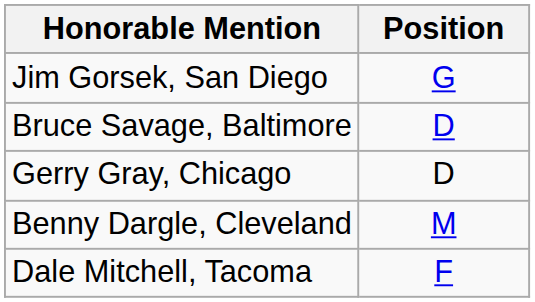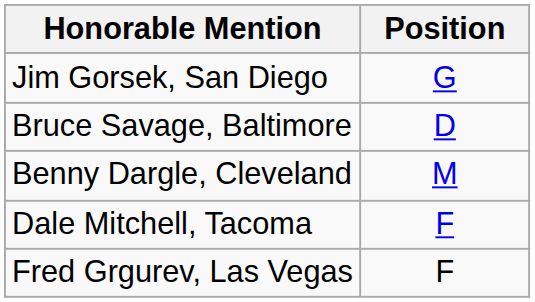- row: Gerry Gray, Chicago | D
+ row: Fred Grgurev, Las Vegas | F
